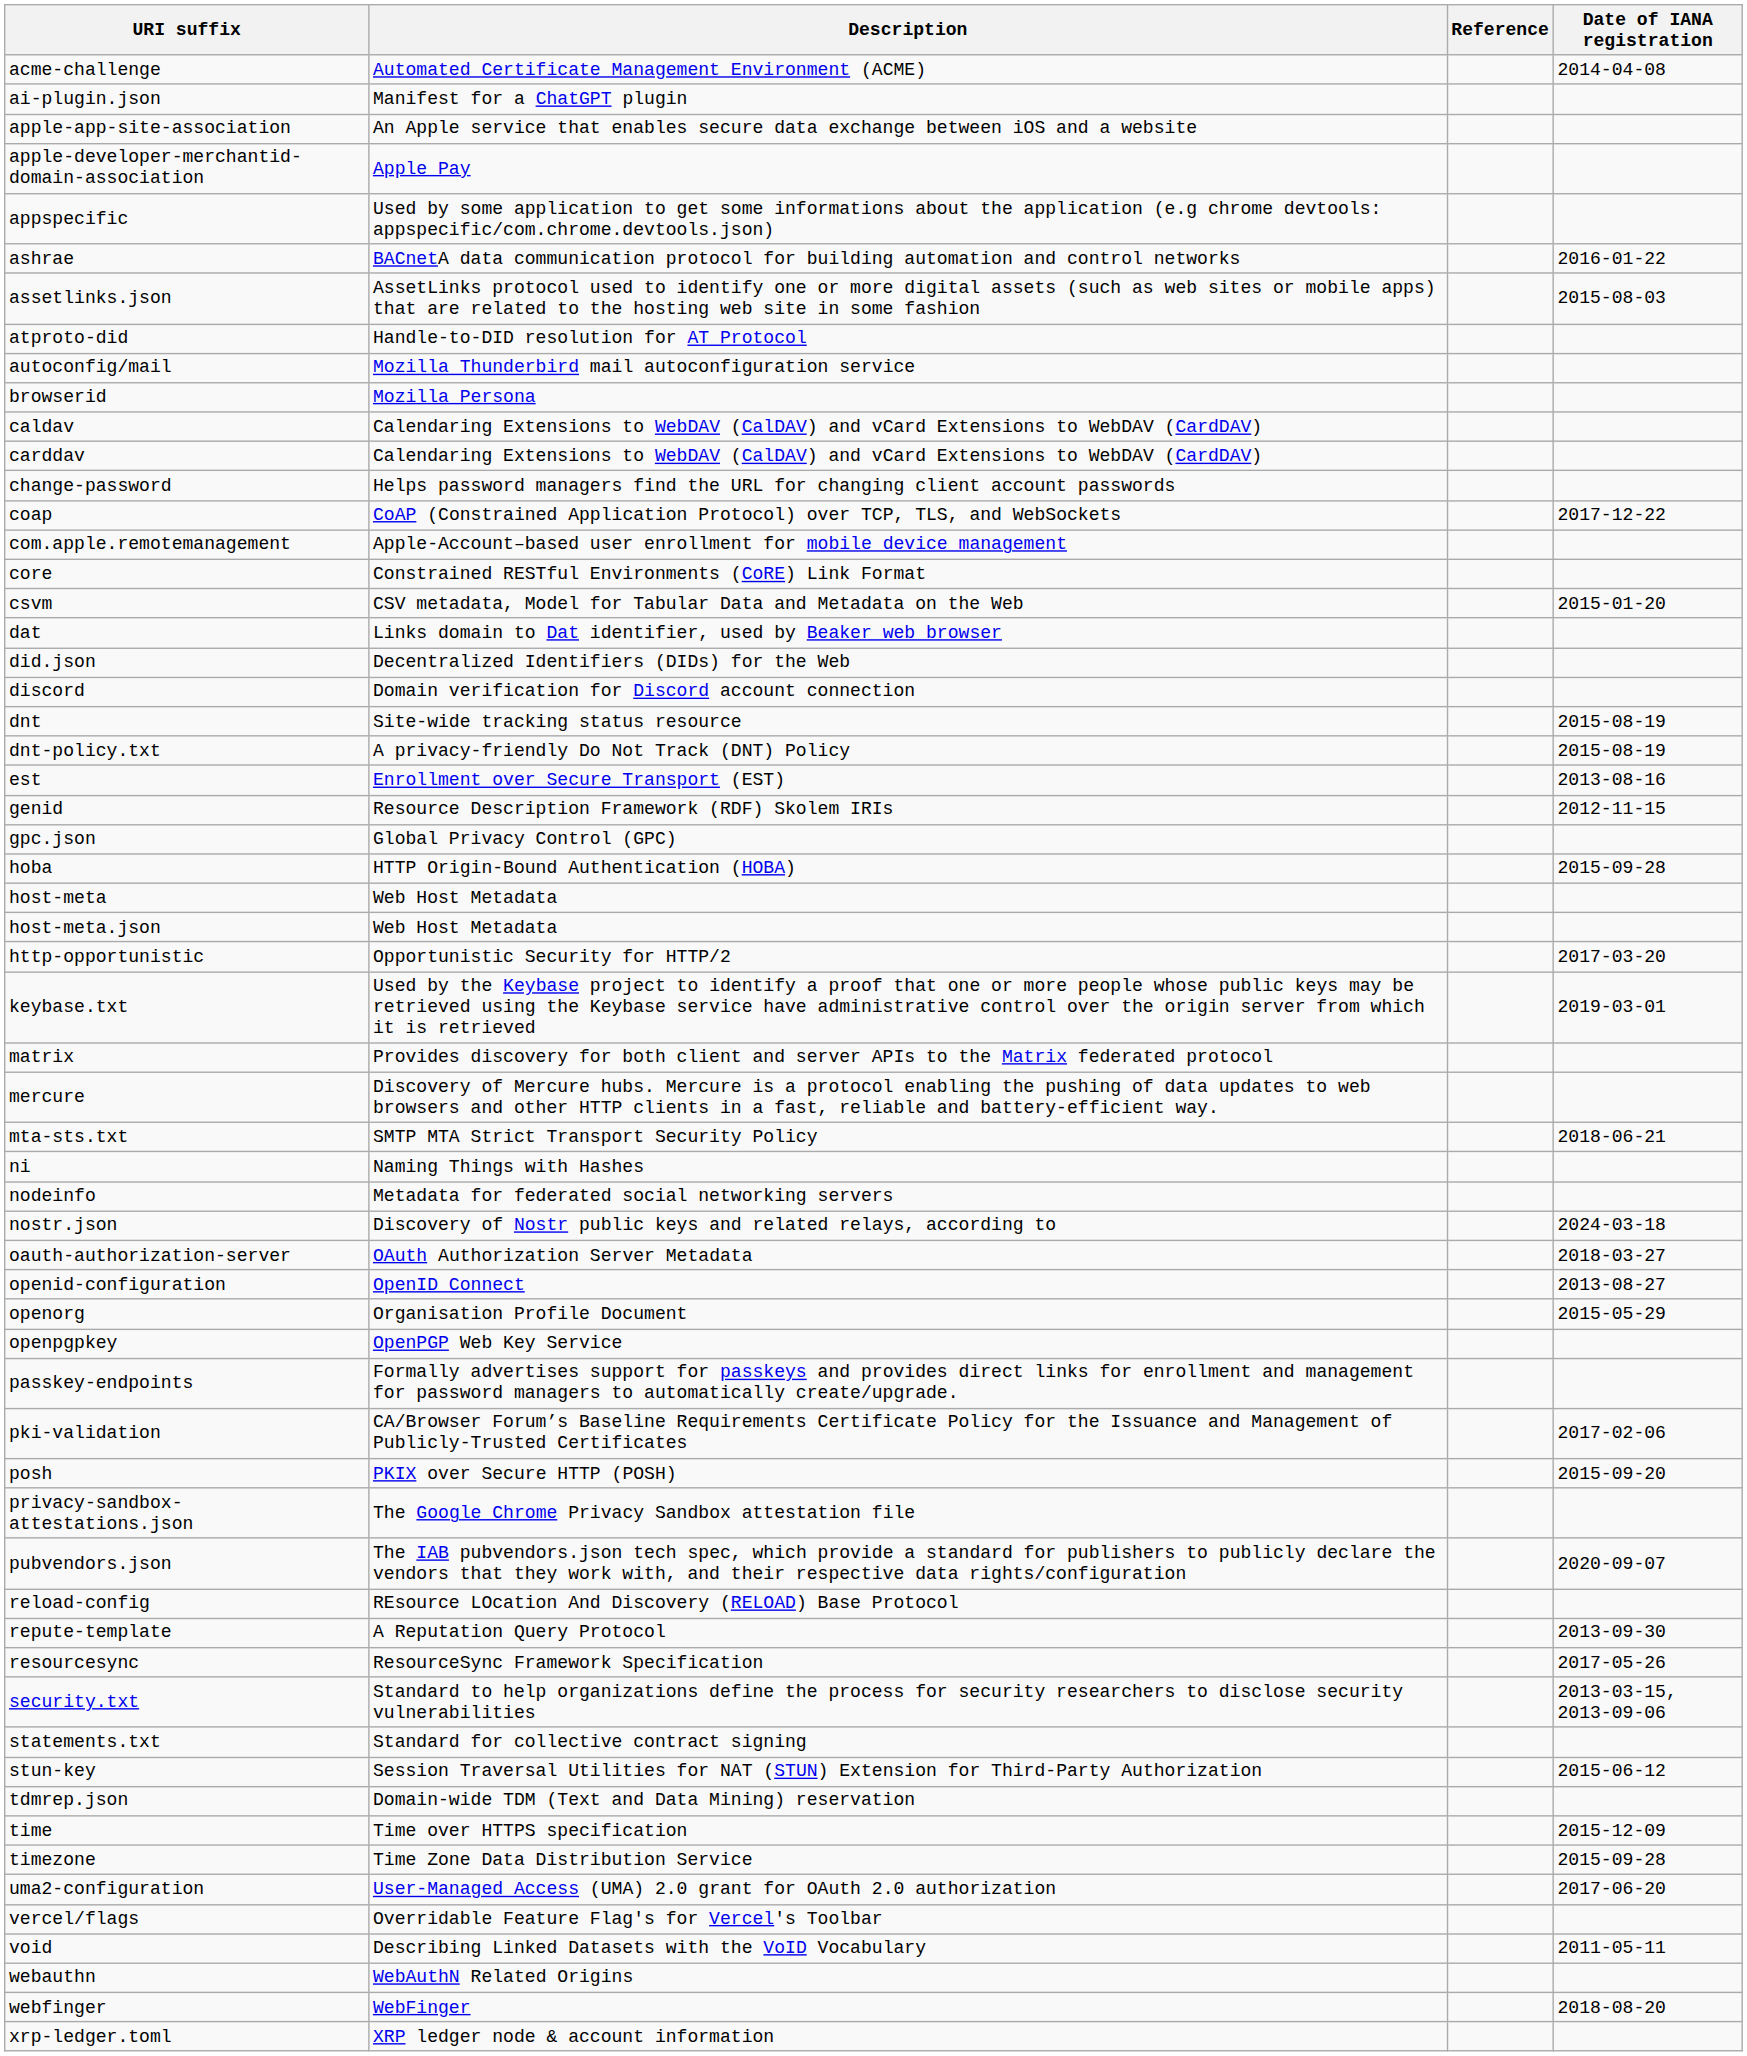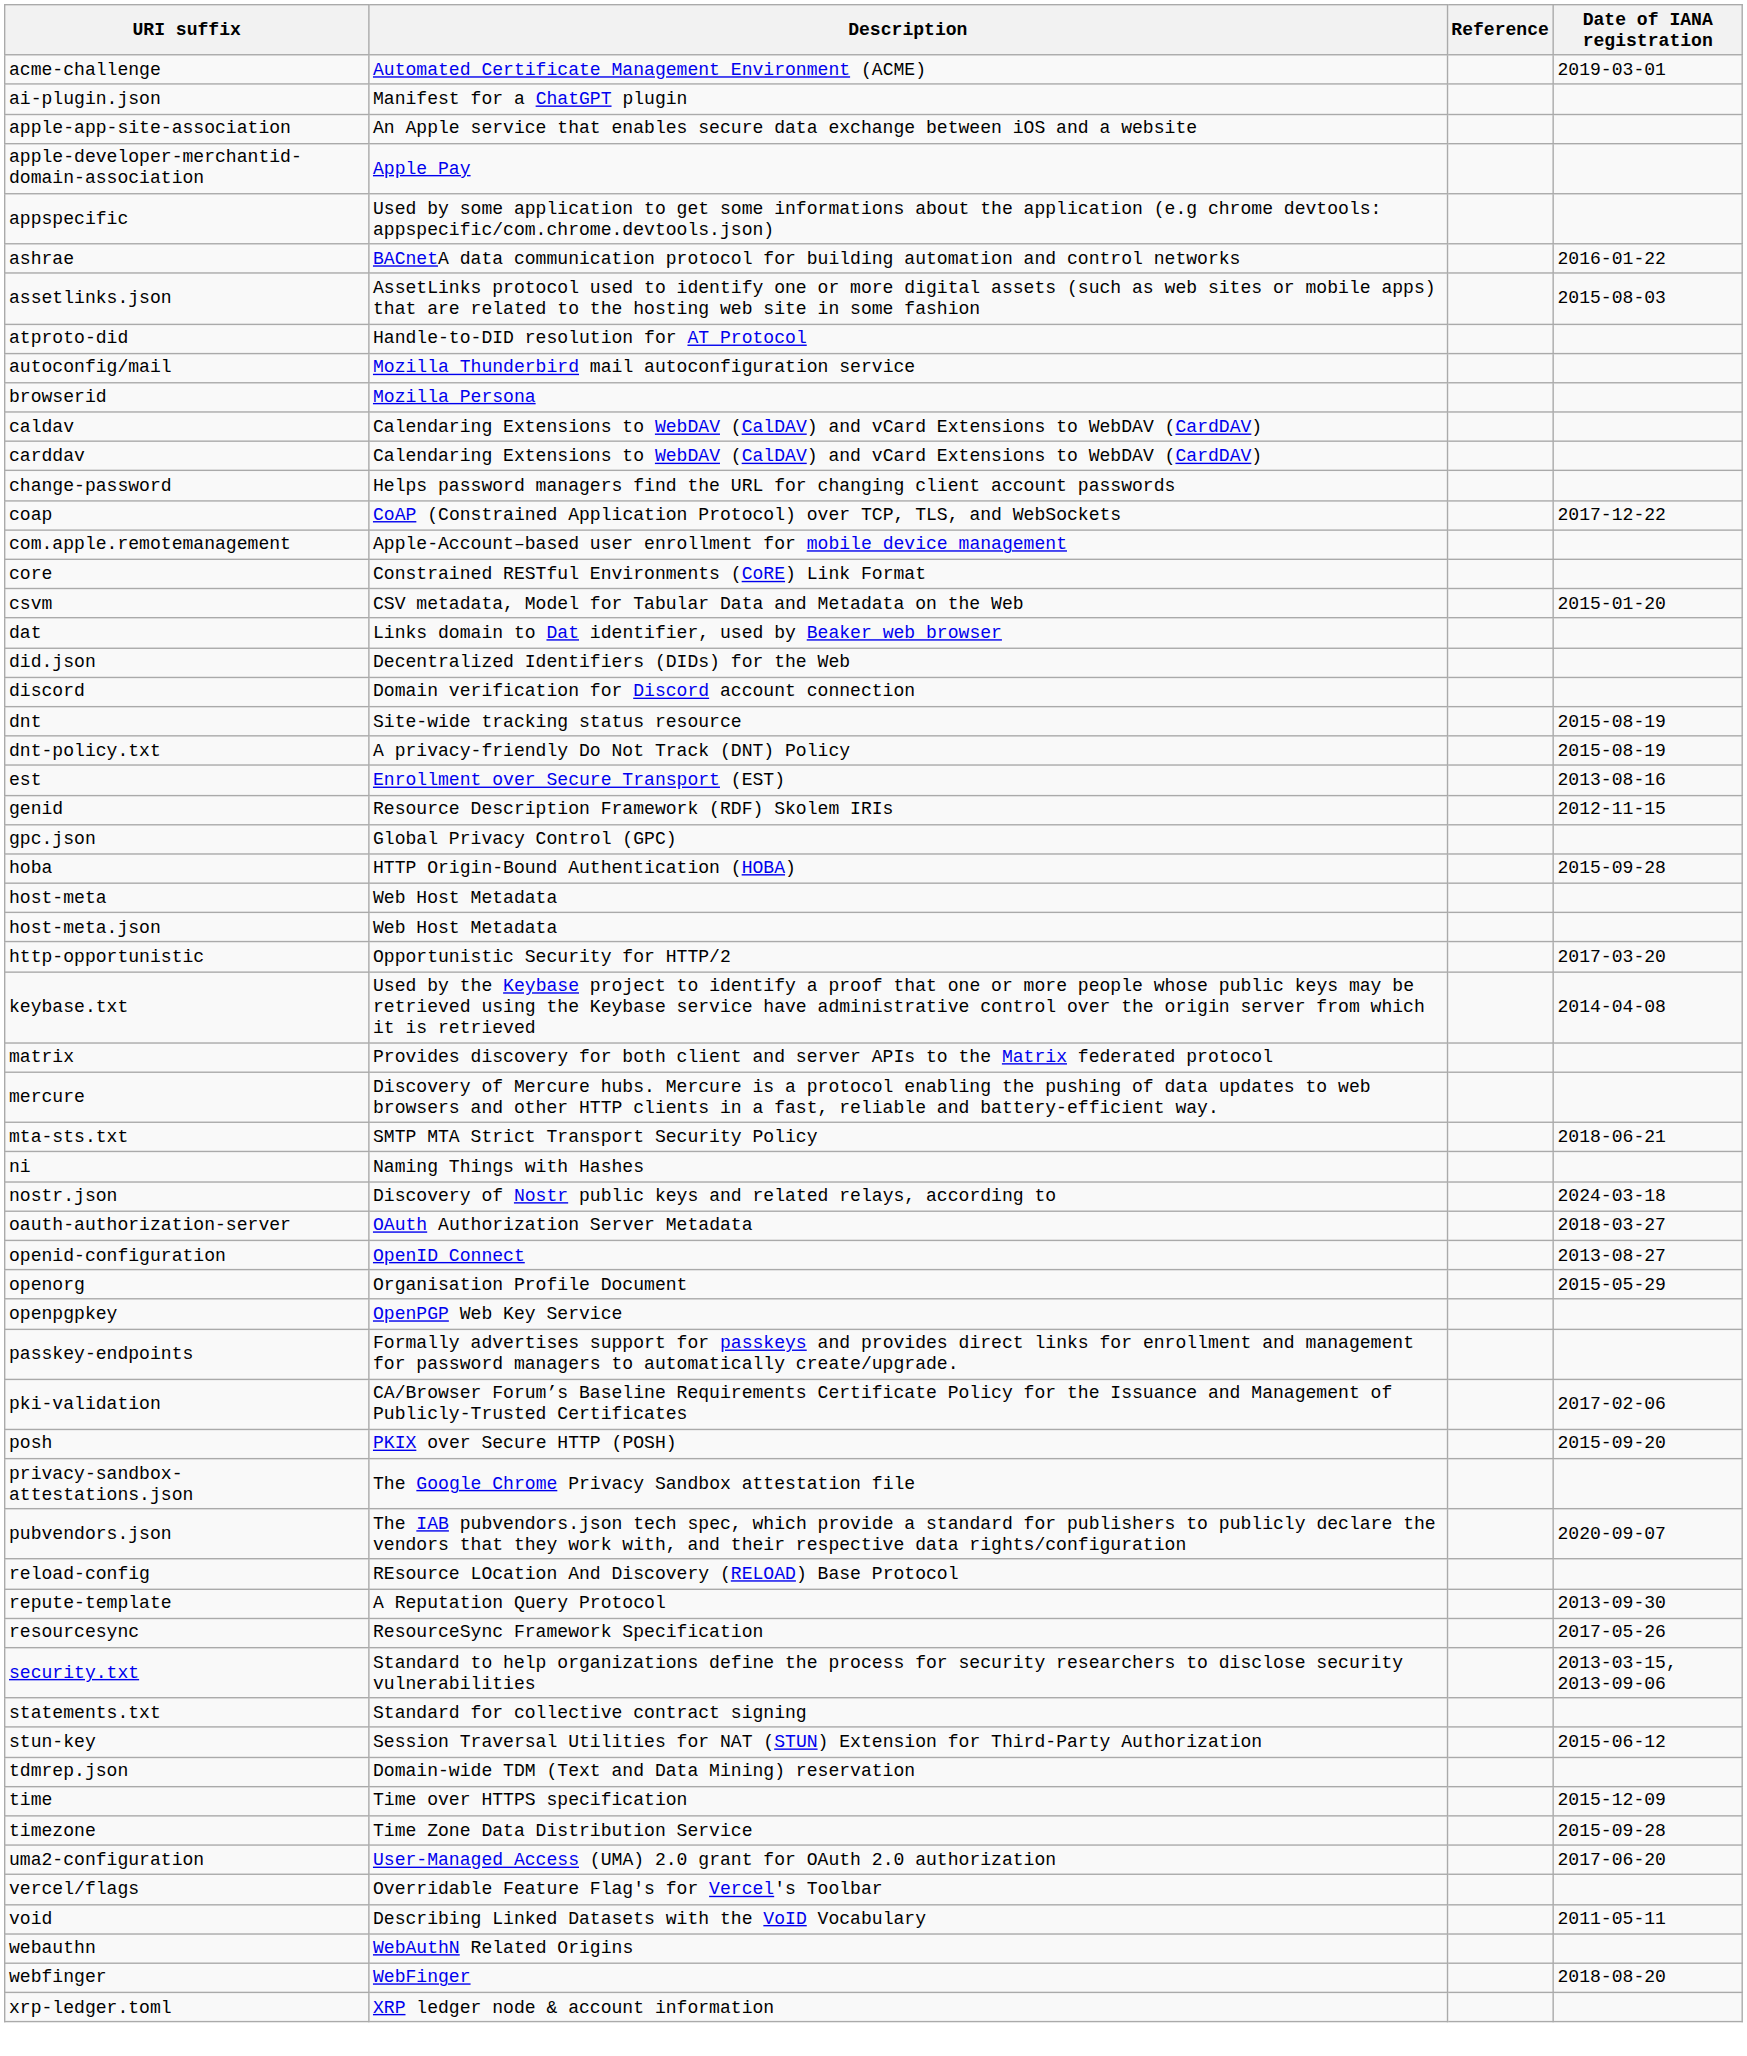acme-challenge | Date of IANA registration: 2014-04-08 -> 2019-03-01
keybase.txt | Date of IANA registration: 2019-03-01 -> 2014-04-08
- row: nodeinfo | Metadata for federated social networking servers
